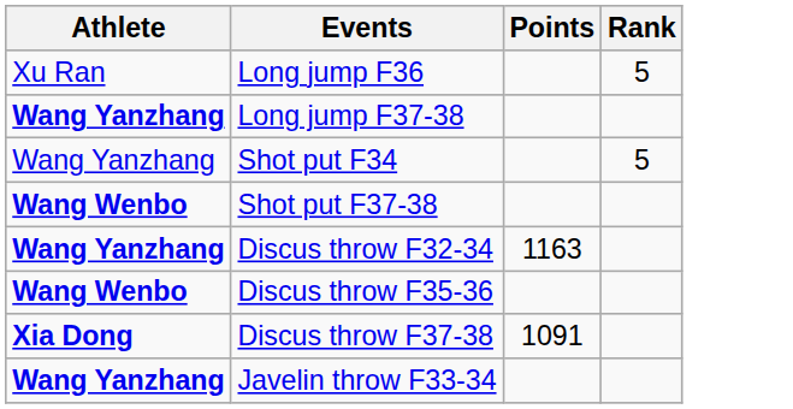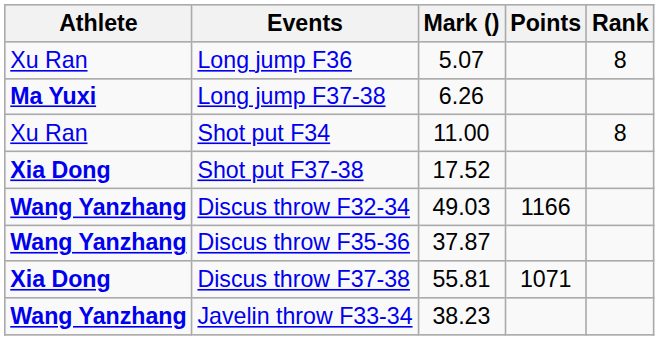+ column: Mark () | 5.07 | 6.26 | 11.00 | 17.52 | 49.03 | 37.87 | 55.81 | 38.23
Long jump F36 | Rank: 5 -> 8
Long jump F37-38 | Athlete: Wang Yanzhang -> Ma Yuxi
Shot put F34 | Athlete: Wang Yanzhang -> Xu Ran
Shot put F34 | Rank: 5 -> 8
Shot put F37-38 | Athlete: Wang Wenbo -> Xia Dong
Discus throw F32-34 | Points: 1163 -> 1166
Discus throw F35-36 | Athlete: Wang Wenbo -> Wang Yanzhang
Discus throw F37-38 | Points: 1091 -> 1071
